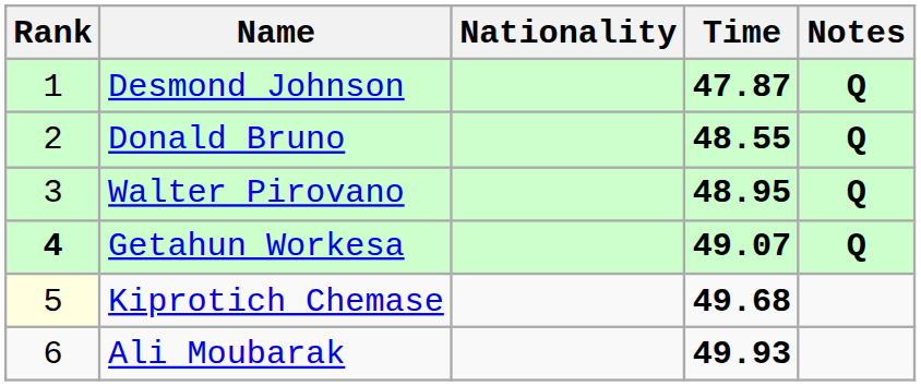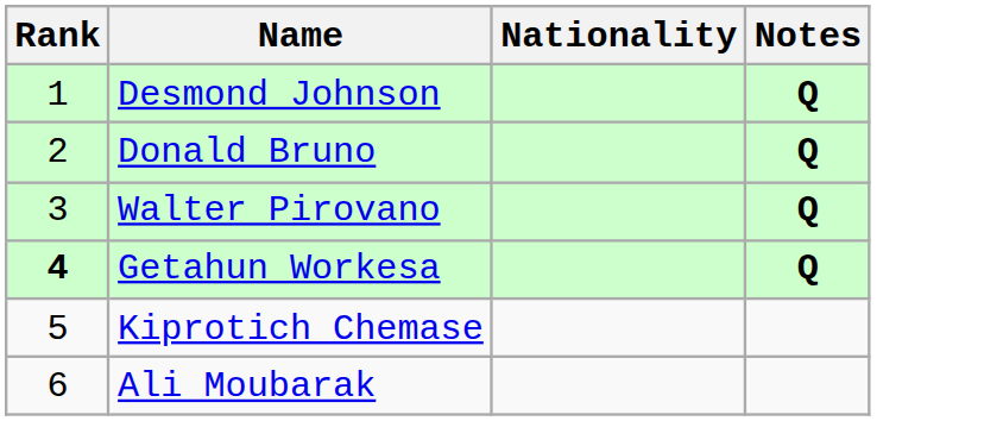- column: Time | 47.87 | 48.55 | 48.95 | 49.07 | 49.68 | 49.93
Kiprotich Chemase | Rank: lightyellow background -> no background
